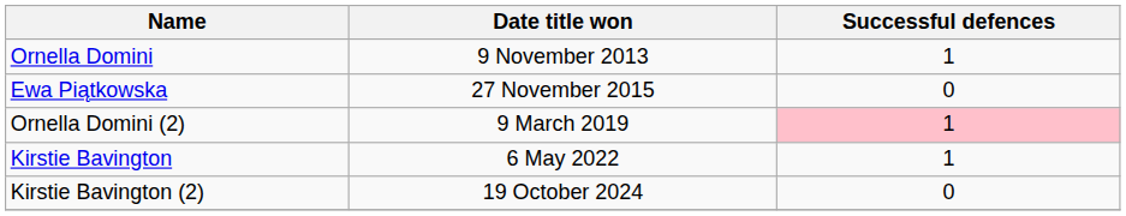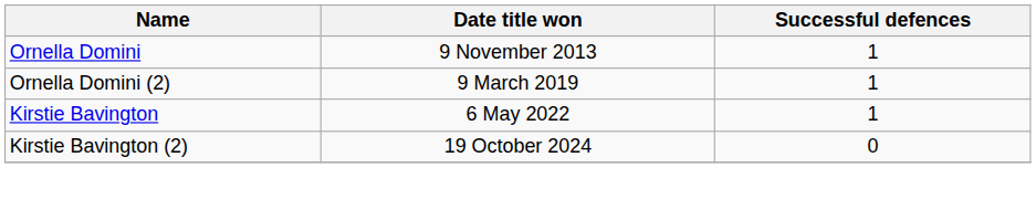- row: Ewa Piątkowska | 27 November 2015 | 0
Ornella Domini (2) | Successful defences: pink background -> no background
